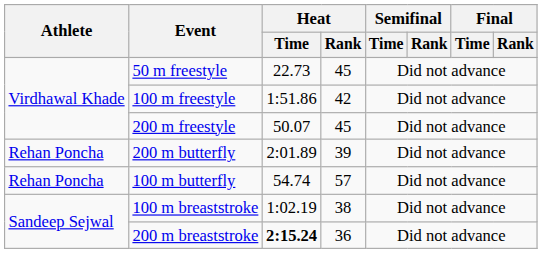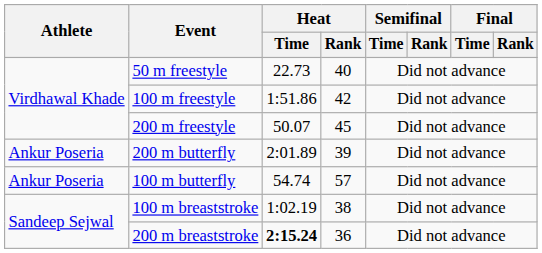50 m freestyle | Heat / Rank: 45 -> 40
200 m butterfly | Athlete: Rehan Poncha -> Ankur Poseria
100 m butterfly | Athlete: Rehan Poncha -> Ankur Poseria
